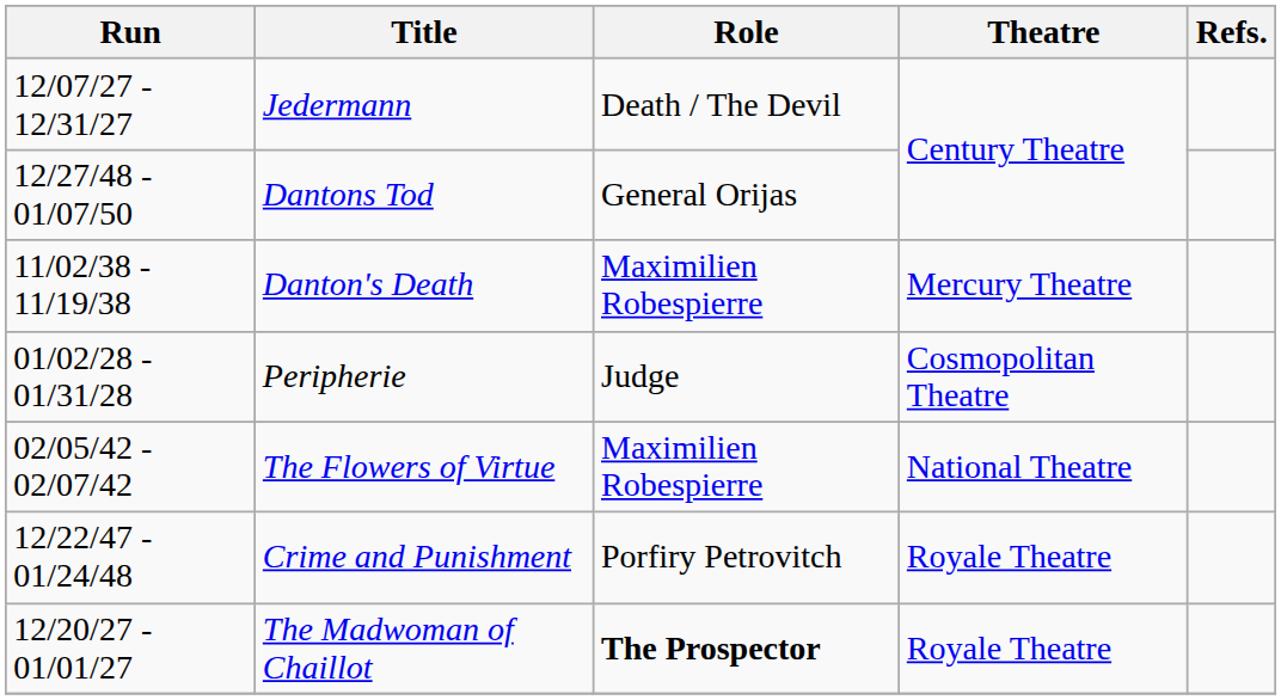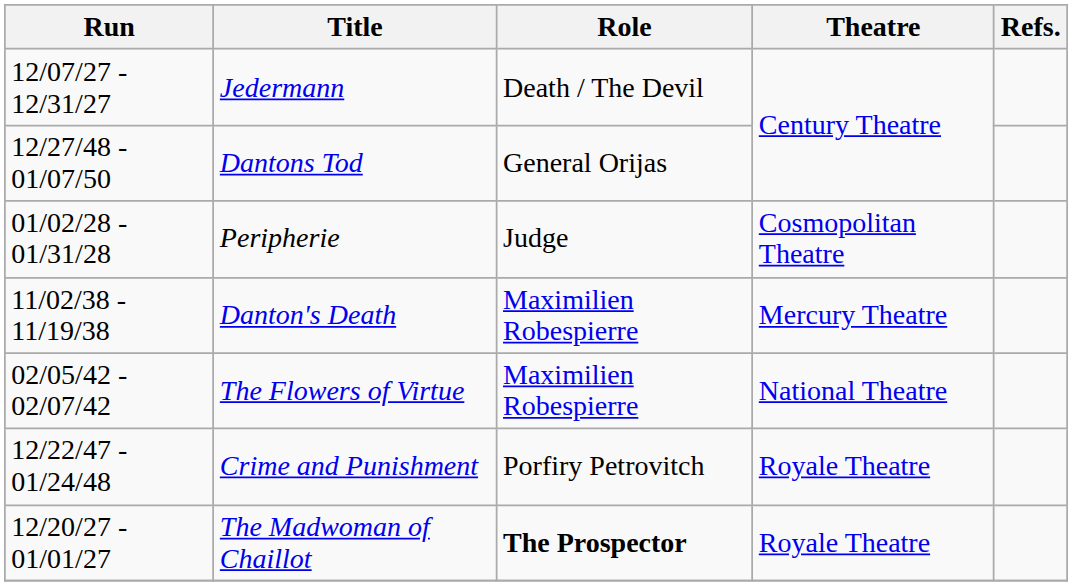rows swapped: Peripherie <-> Danton's Death
